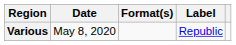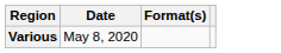- column: Label | Republic
